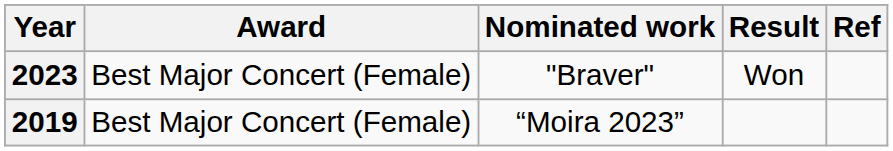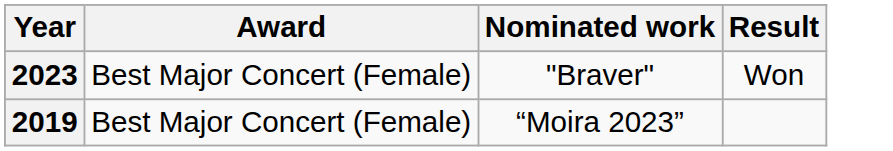- column: Ref
